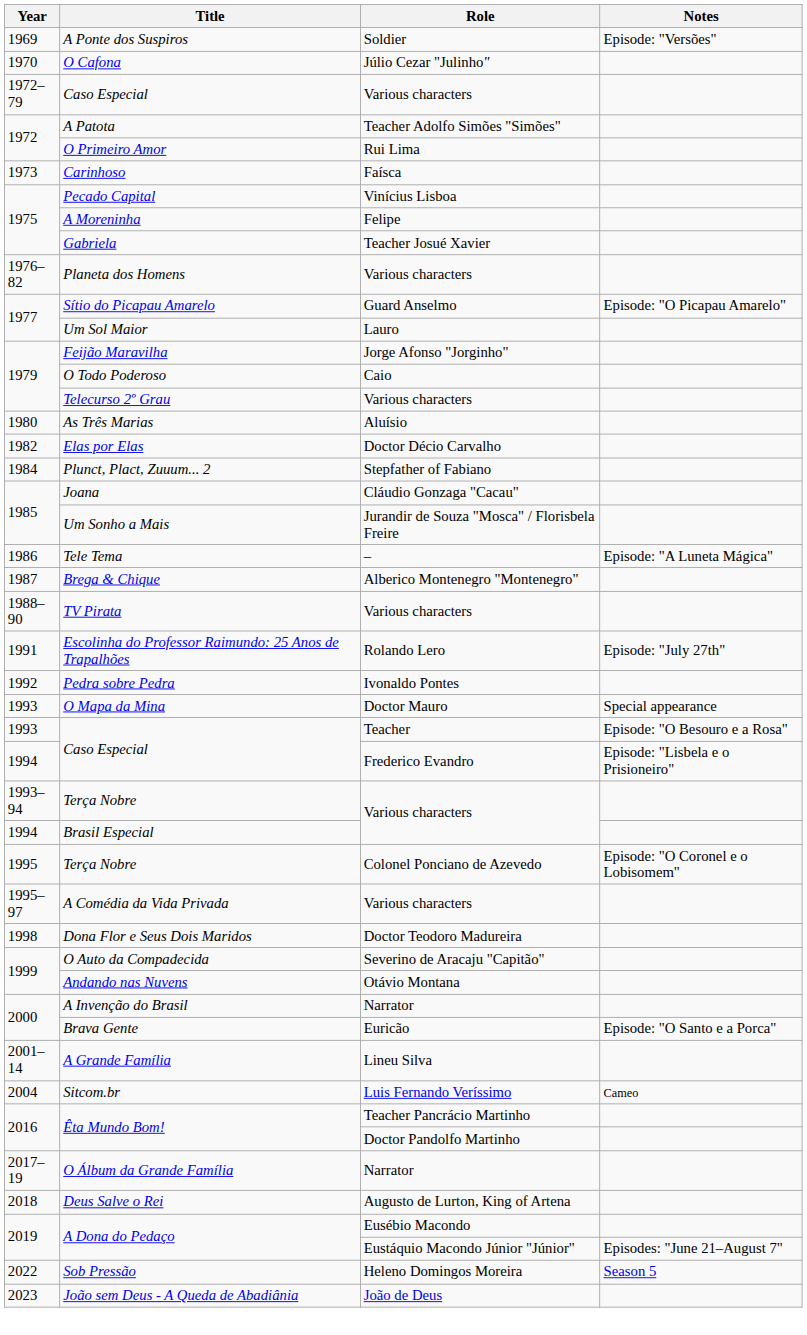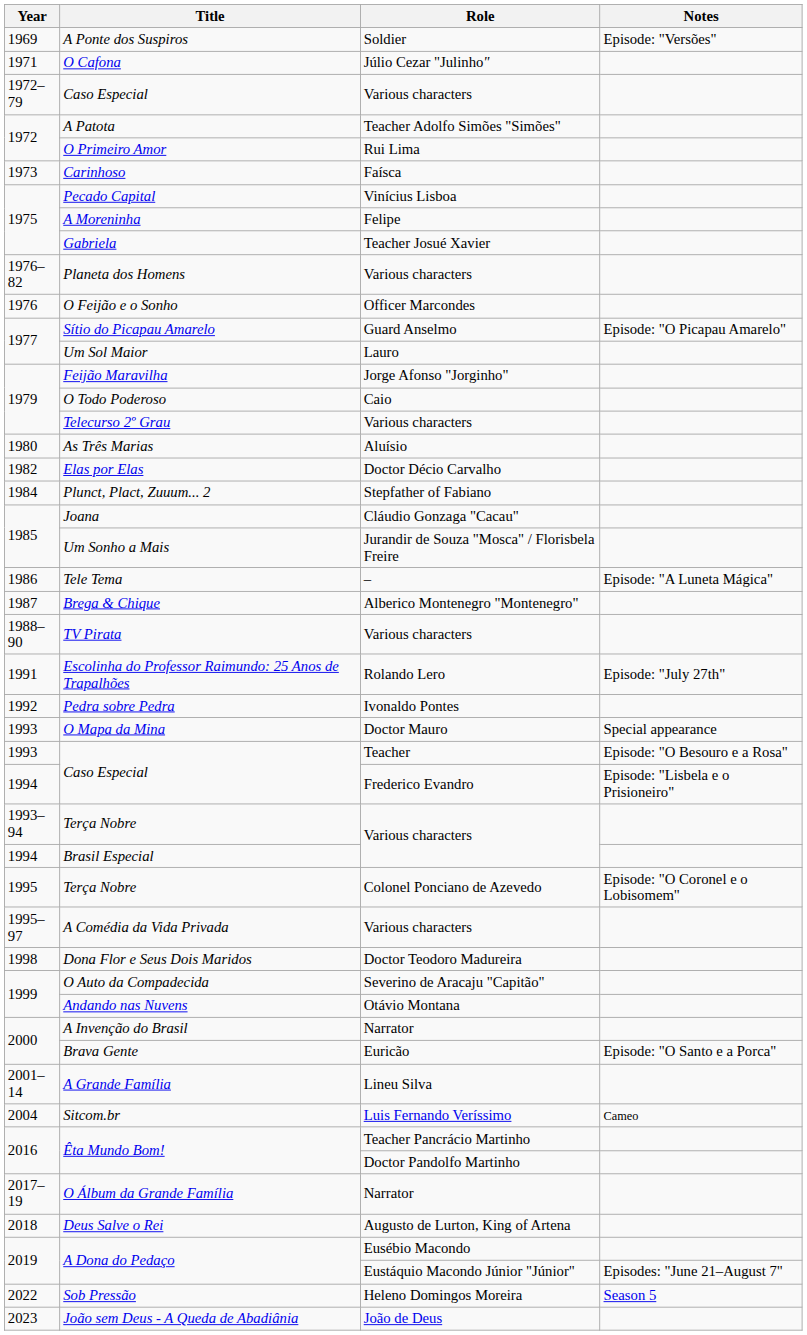O Cafona | Year: 1970 -> 1971
+ row: 1976 | O Feijão e o Sonho | Officer Marcondes
